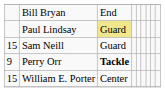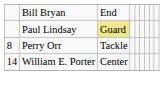- row: 15 | Sam Neill | Guard
Perry Orr | column 1: 9 -> 8
Perry Orr | column 3: bold -> normal
William E. Porter | column 1: 15 -> 14
